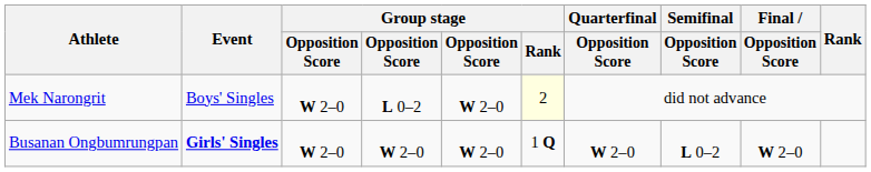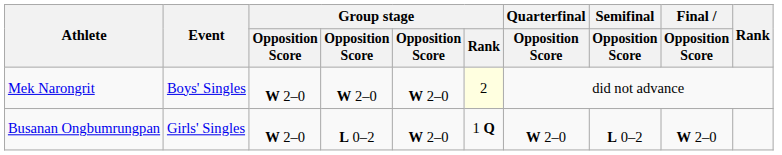Mek Narongrit | column 4: L 0–2 -> W 2–0
Busanan Ongbumrungpan | Event: bold -> normal
Busanan Ongbumrungpan | column 4: W 2–0 -> L 0–2
